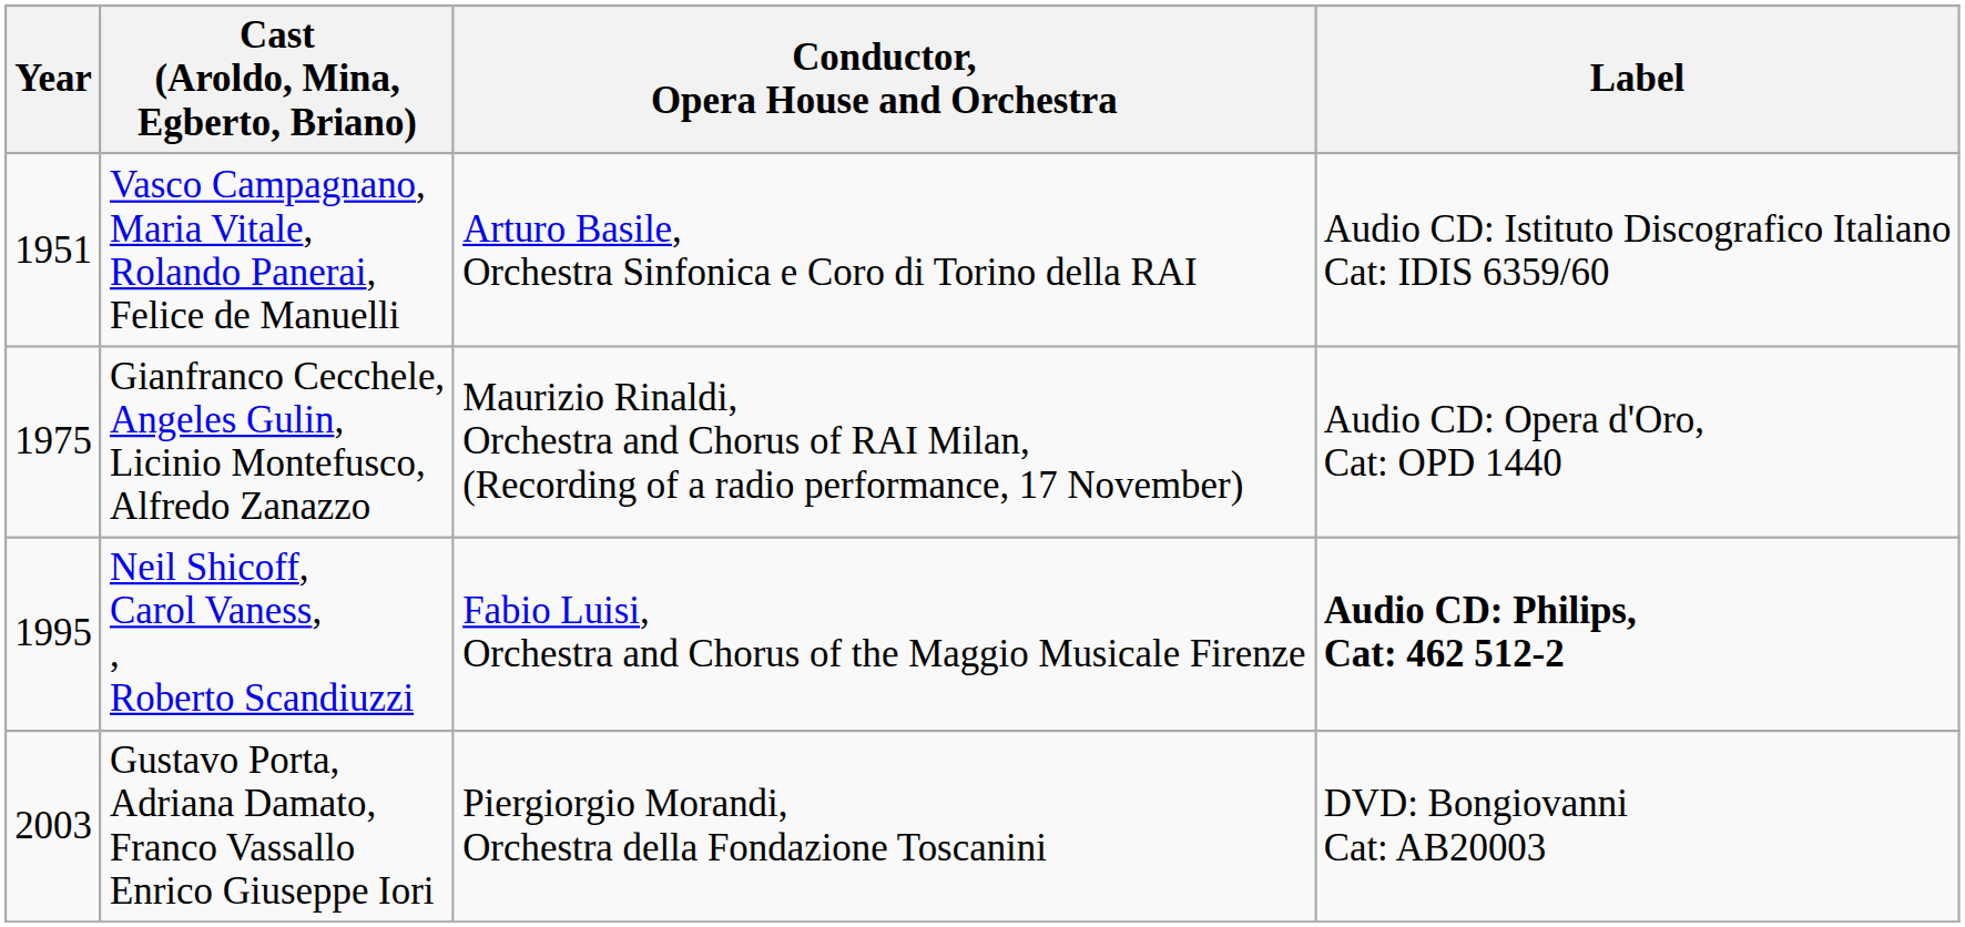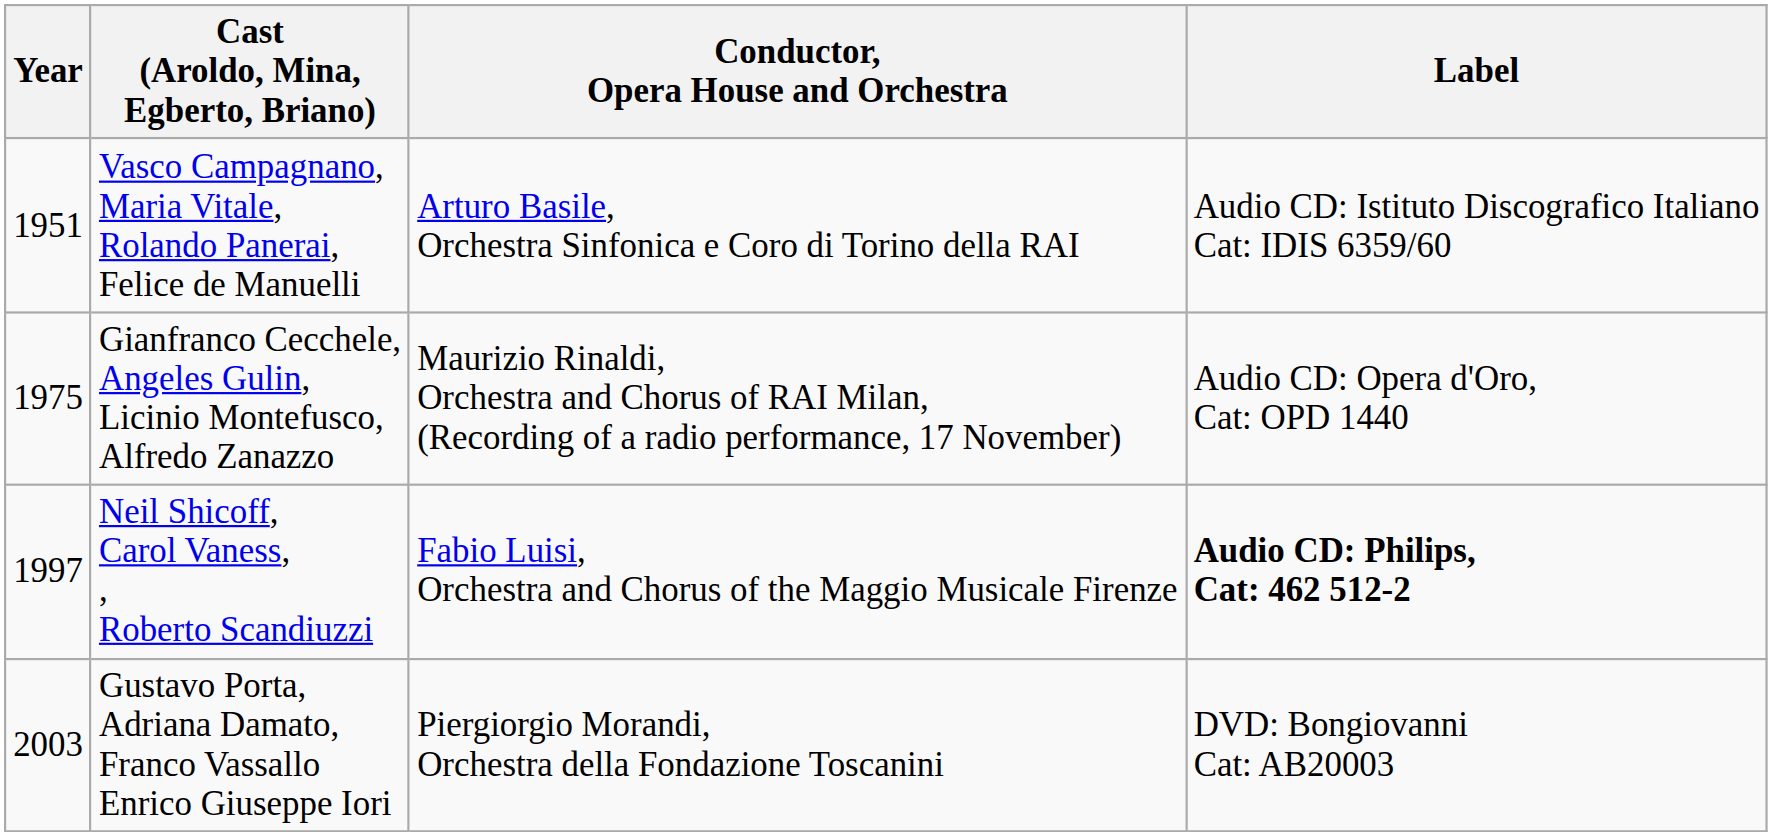Neil Shicoff, Carol Vaness, , Roberto Scandiuzzi | Year: 1995 -> 1997
